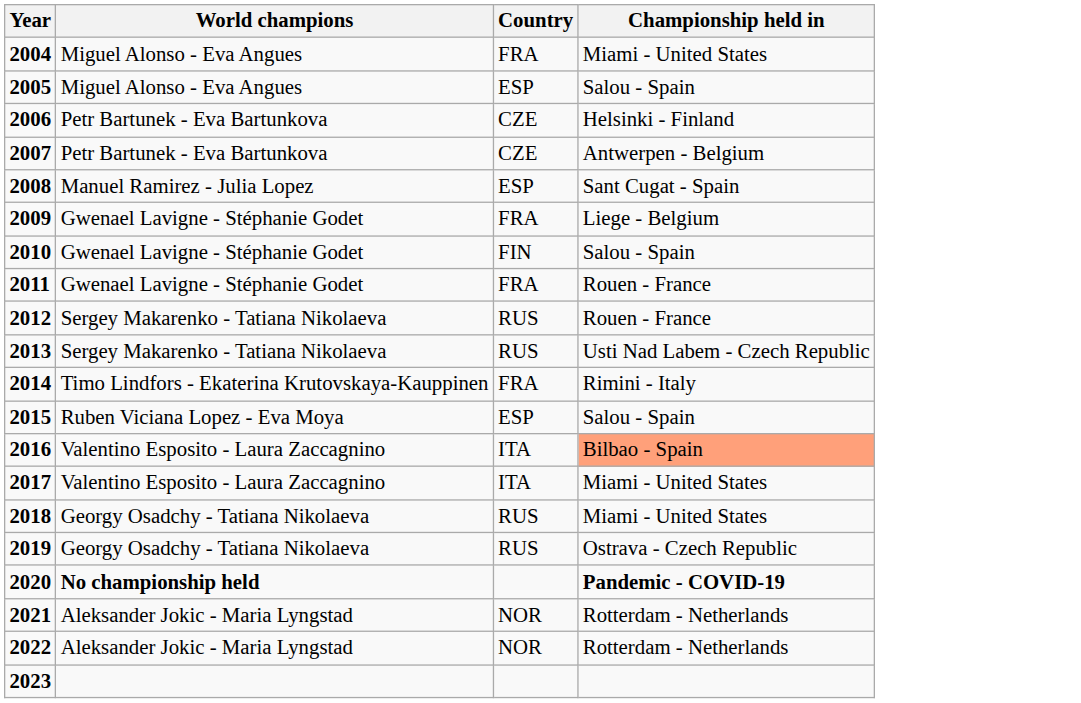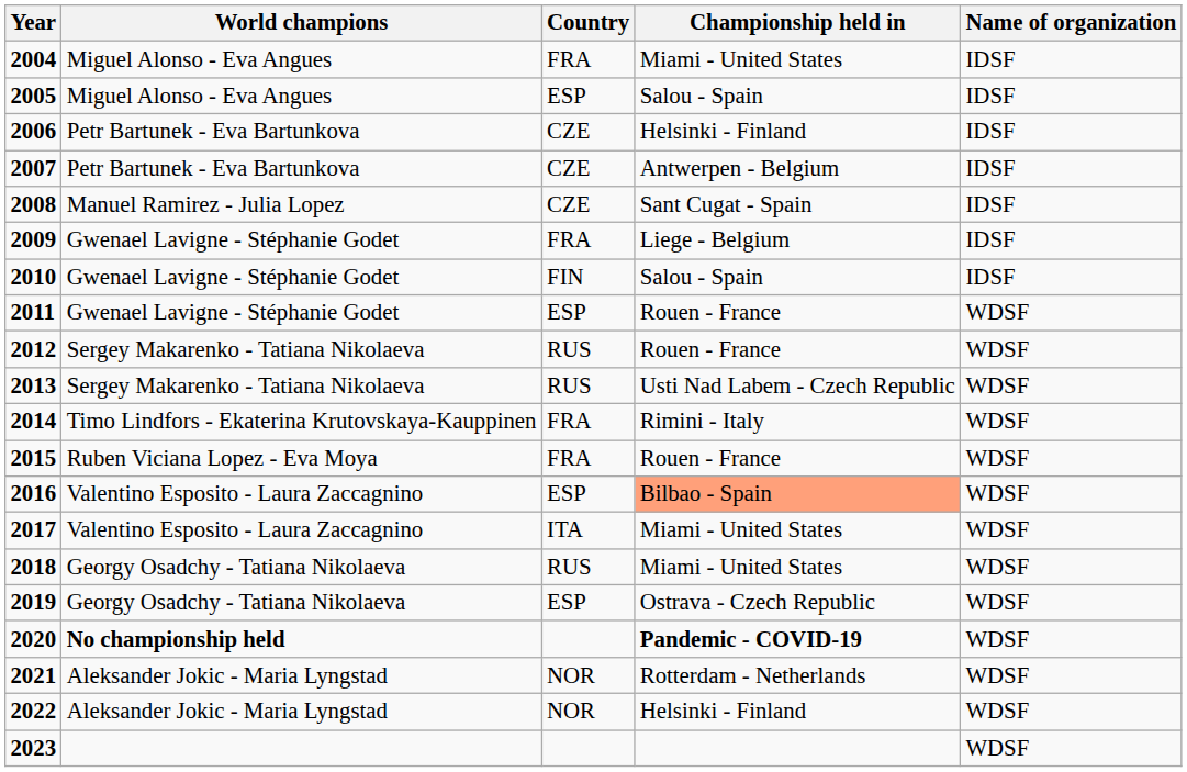+ column: Name of organization | IDSF | IDSF | IDSF | IDSF | IDSF | IDSF | IDSF | WDSF | WDSF | WDSF | WDSF | WDSF | WDSF | WDSF | WDSF | WDSF | WDSF | WDSF | WDSF | WDSF
2008 | Country: ESP -> CZE
2011 | Country: FRA -> ESP
2015 | Country: ESP -> FRA
2015 | Championship held in: Salou - Spain -> Rouen - France
2016 | Country: ITA -> ESP
2019 | Country: RUS -> ESP
2022 | Championship held in: Rotterdam - Netherlands -> Helsinki - Finland
